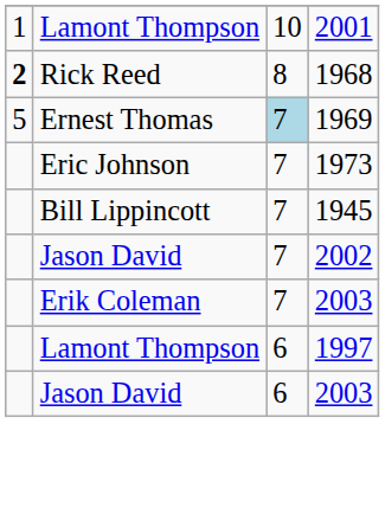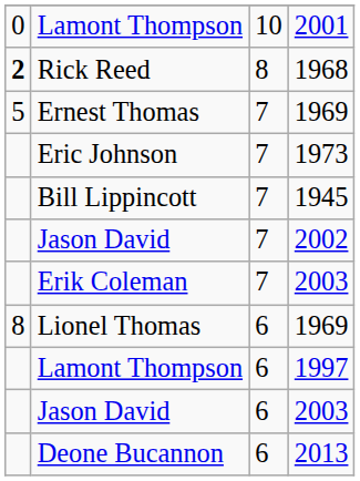Lamont Thompson / 2001 | column 1: 1 -> 0
Ernest Thomas | column 3: lightblue background -> no background
+ row: 8 | Lionel Thomas | 6 | 1969
+ row: Deone Bucannon | 6 | 2013
